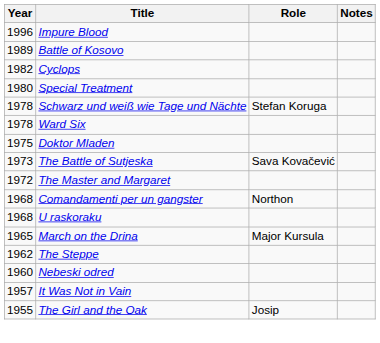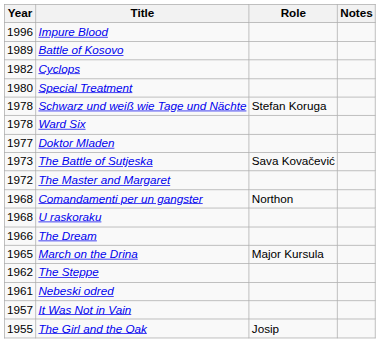Doktor Mladen | Year: 1975 -> 1977
+ row: 1966 | The Dream
Nebeski odred | Year: 1960 -> 1961
